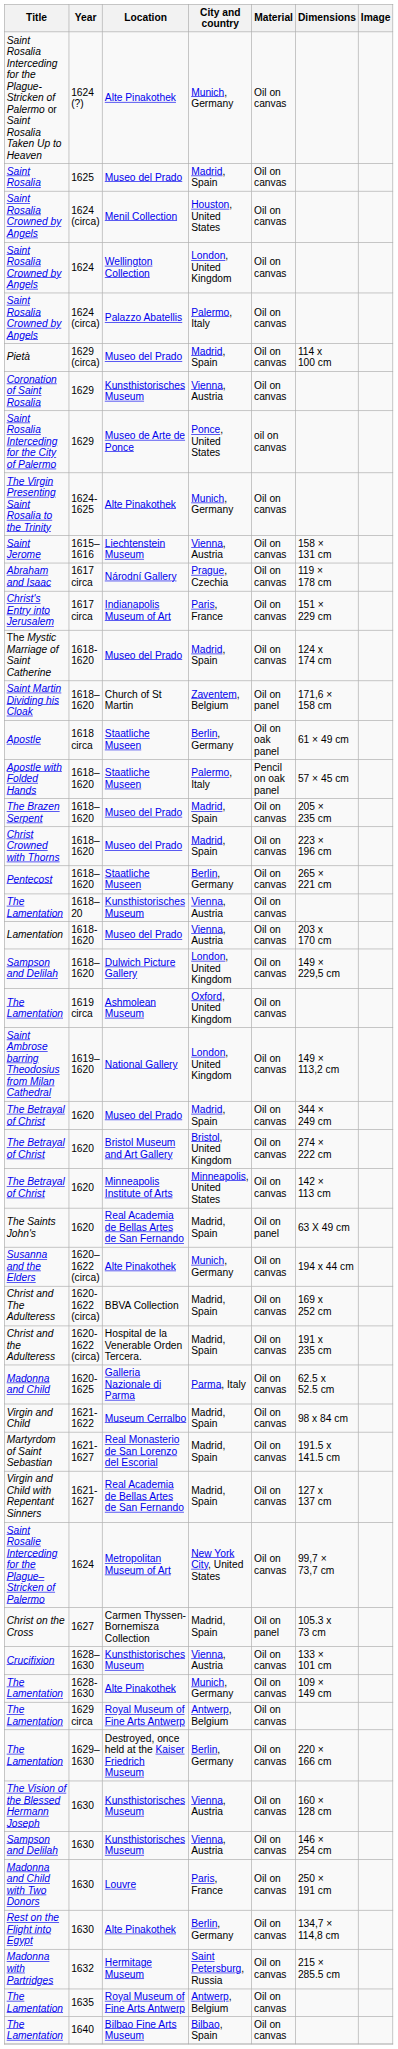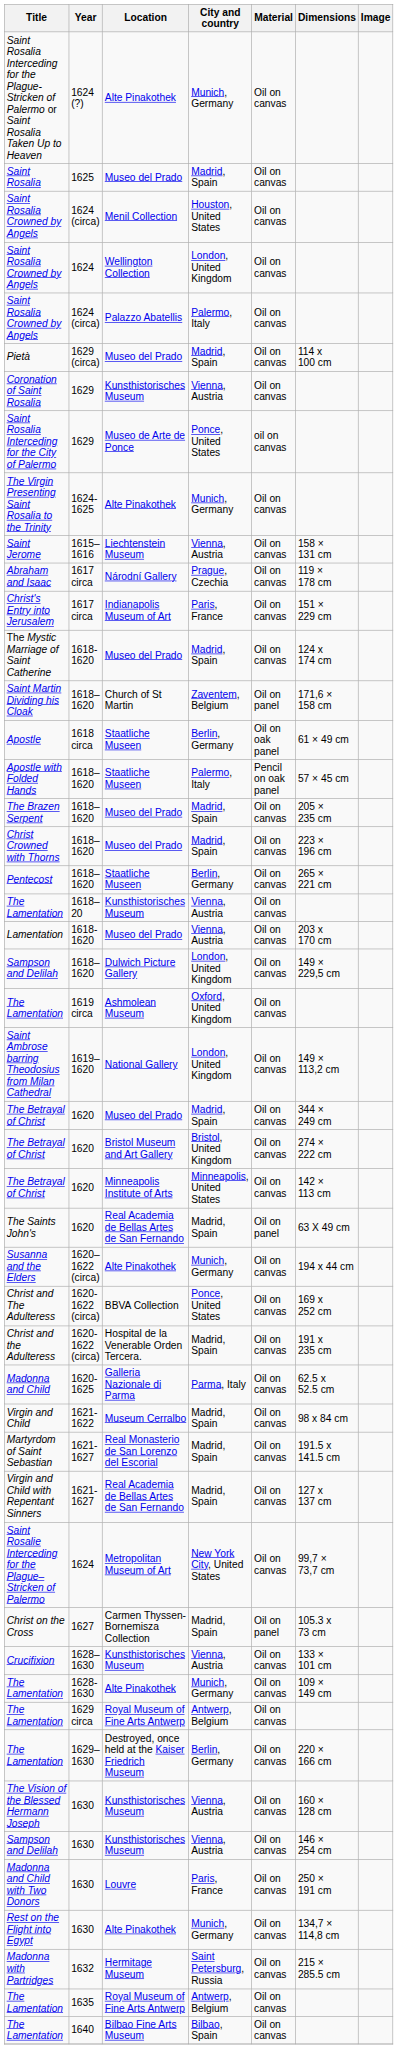Christ and The Adulteress | City and country: Madrid, Spain -> Ponce, United States
Rest on the Flight into Egypt | City and country: Berlin, Germany -> Munich, Germany
